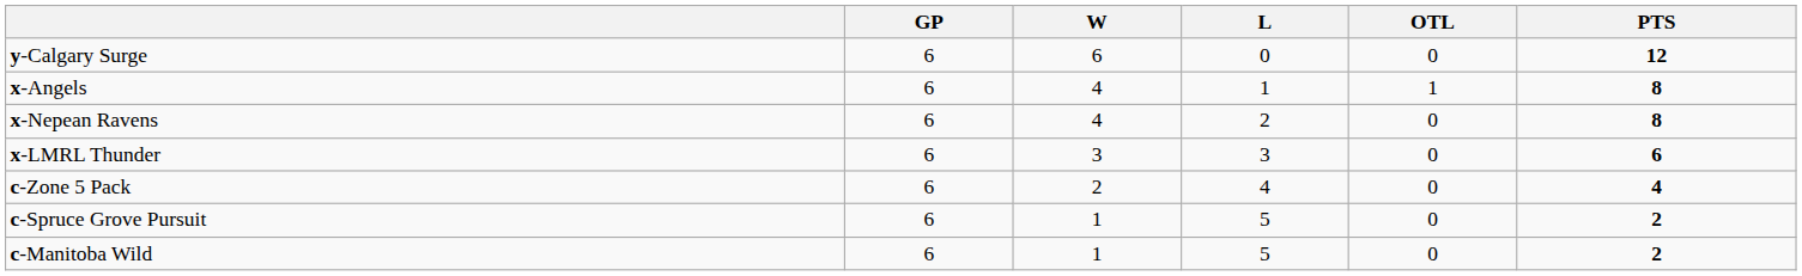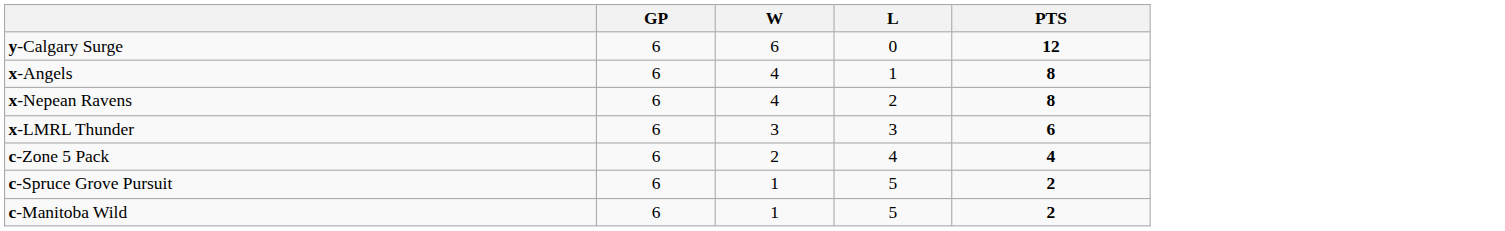- column: OTL | 0 | 1 | 0 | 0 | 0 | 0 | 0
